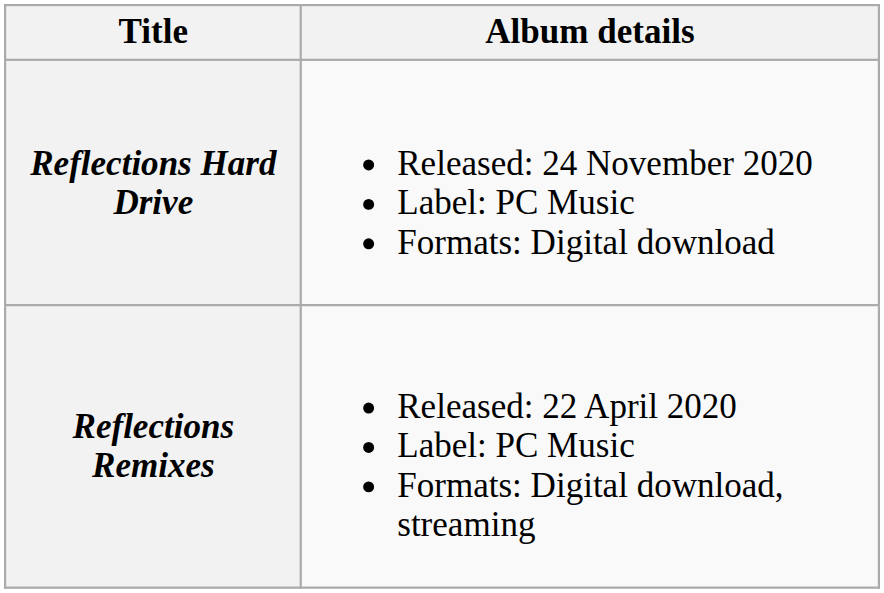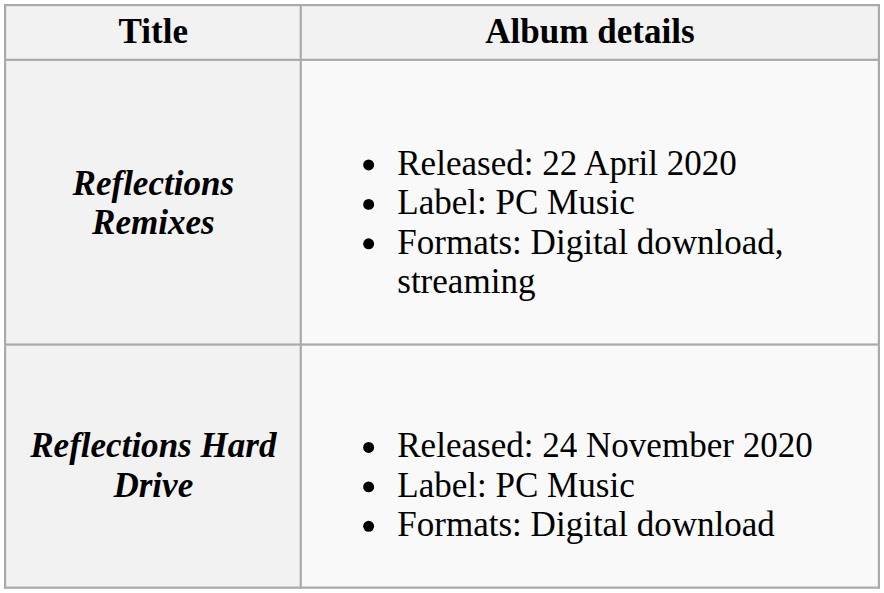rows swapped: Reflections Remixes <-> Reflections Hard Drive
